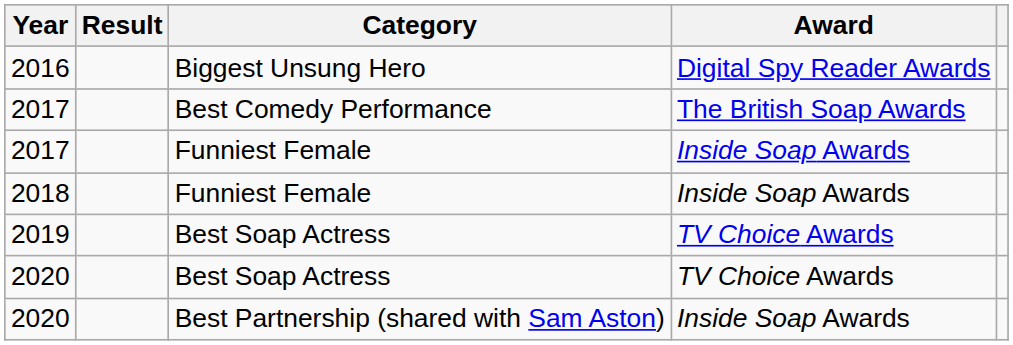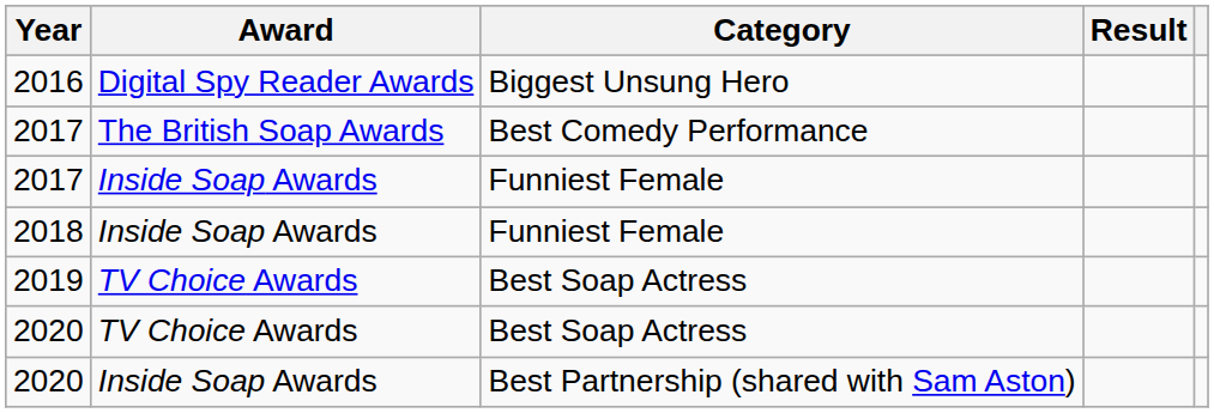columns swapped: Award <-> Result
